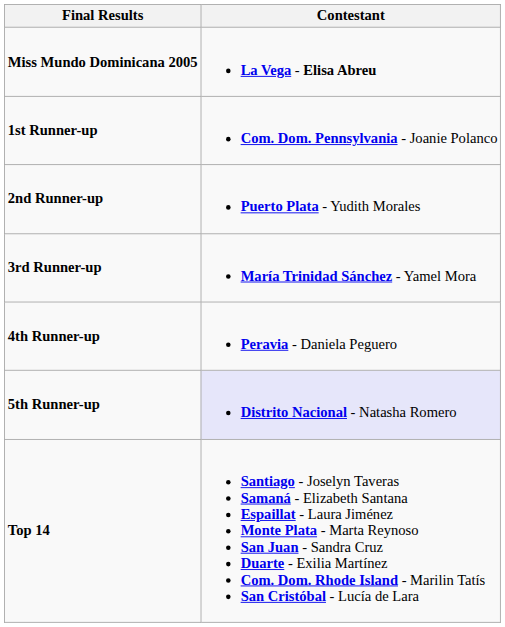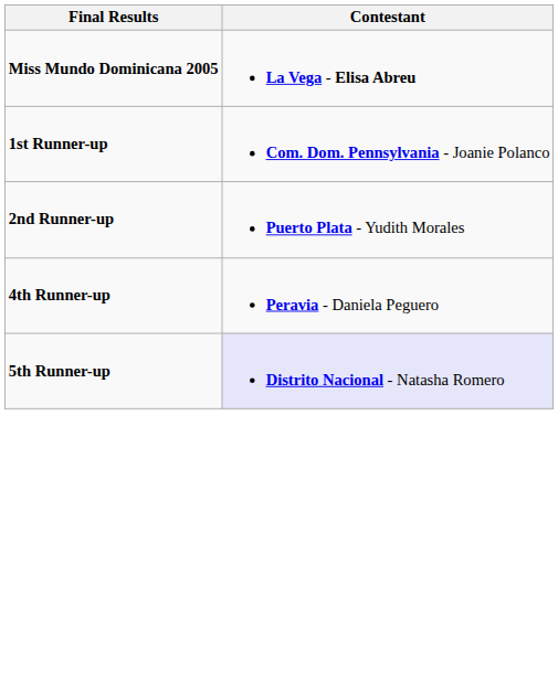- row: 3rd Runner-up | María Trinidad Sánchez - Yamel Mora
- row: Top 14 | Santiago - Joselyn Taveras Samaná - Elizabeth Santana Espaillat - Laura Jiménez Monte Plata - Marta Reynoso San Juan - Sandra Cruz Duarte - Exilia Martínez Com. Dom. Rhode Island - Marilin Tatís San Cristóbal - Lucía de Lara
